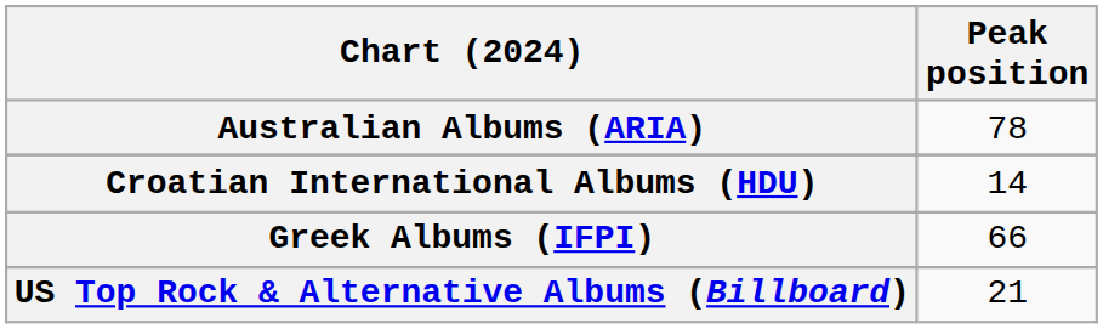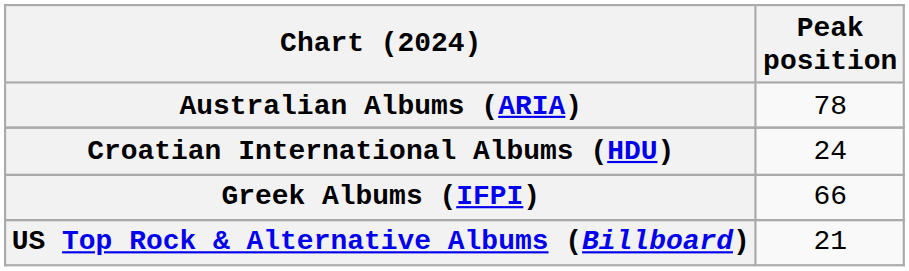Croatian International Albums (HDU) | Peak position: 14 -> 24
